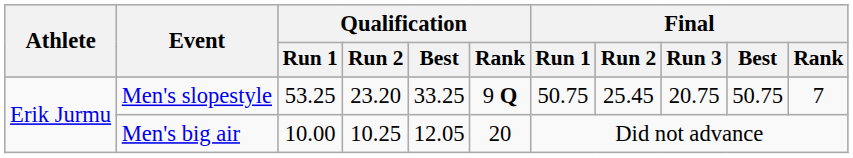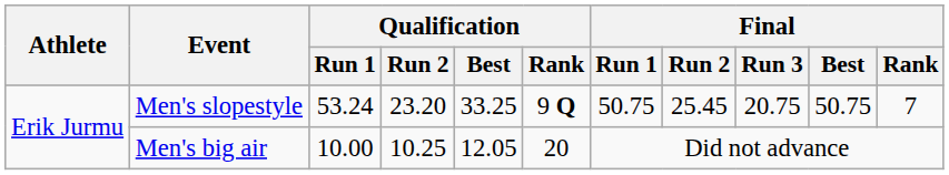Men's slopestyle | Qualification / Run 1: 53.25 -> 53.24
